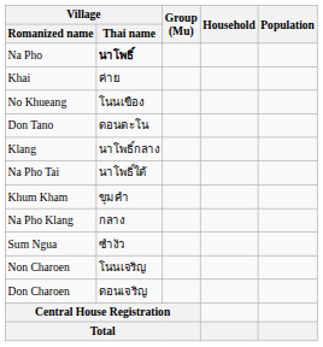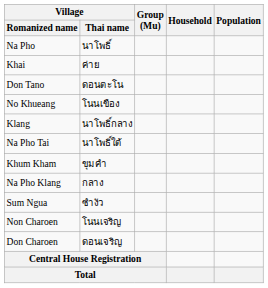Na Pho | Village / Thai name: bold -> normal
rows swapped: No Khueang <-> Don Tano
